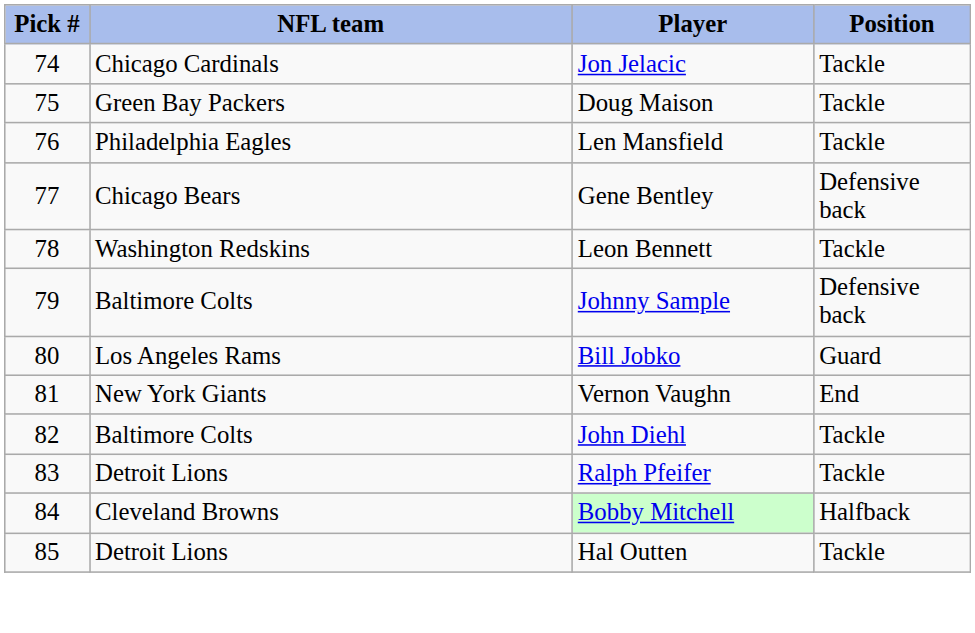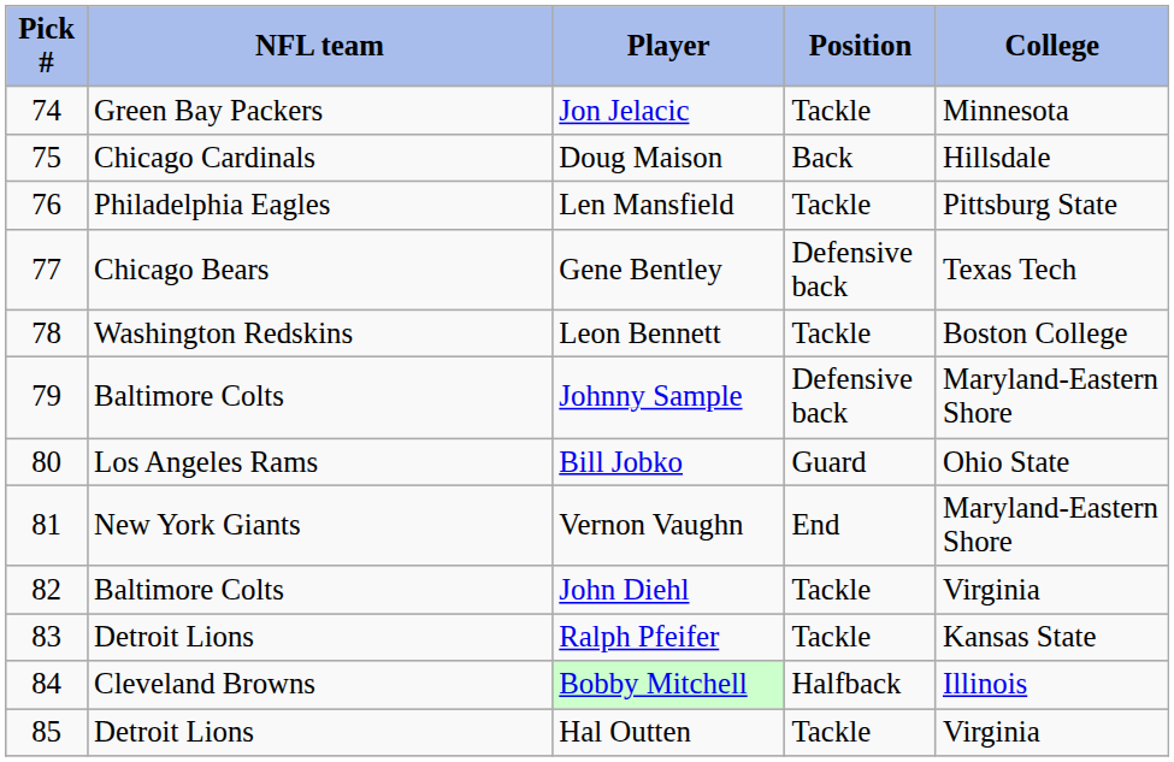+ column: College | Minnesota | Hillsdale | Pittsburg State | Texas Tech | Boston College | Maryland-Eastern Shore | Ohio State | Maryland-Eastern Shore | Virginia | Kansas State | Illinois | Virginia
Jon Jelacic | NFL team: Chicago Cardinals -> Green Bay Packers
Doug Maison | NFL team: Green Bay Packers -> Chicago Cardinals
Doug Maison | Position: Tackle -> Back
